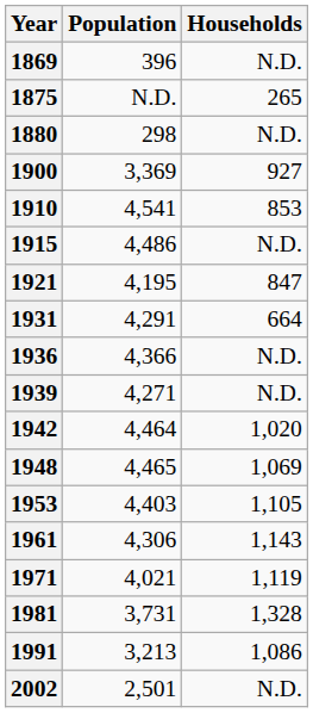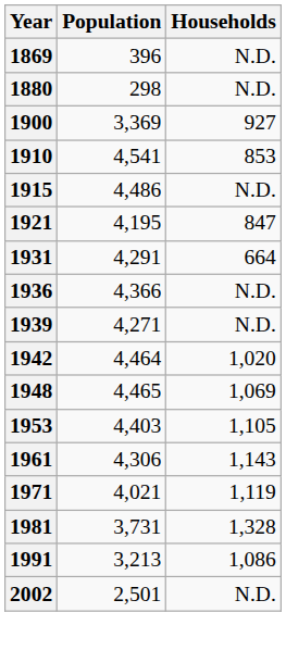- row: 1875 | N.D. | 265
